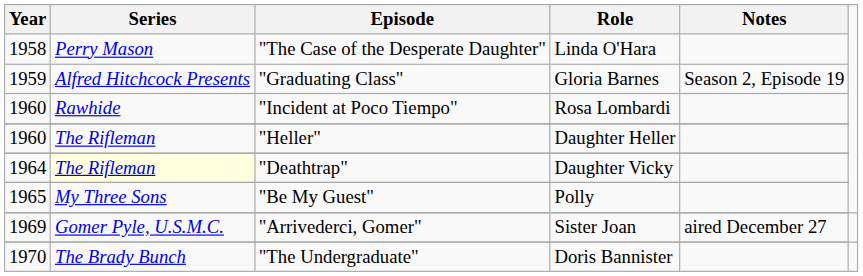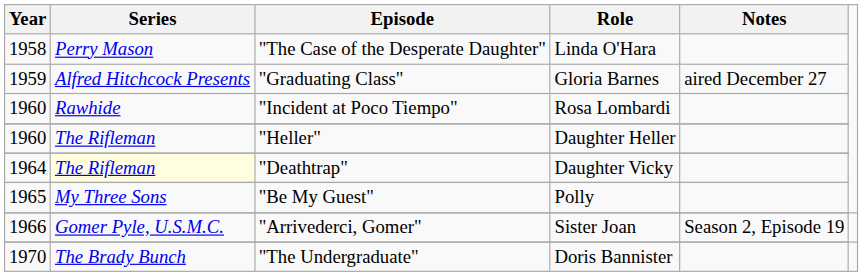"Graduating Class" | Notes: Season 2, Episode 19 -> aired December 27
"Arrivederci, Gomer" | Year: 1969 -> 1966
"Arrivederci, Gomer" | Notes: aired December 27 -> Season 2, Episode 19
